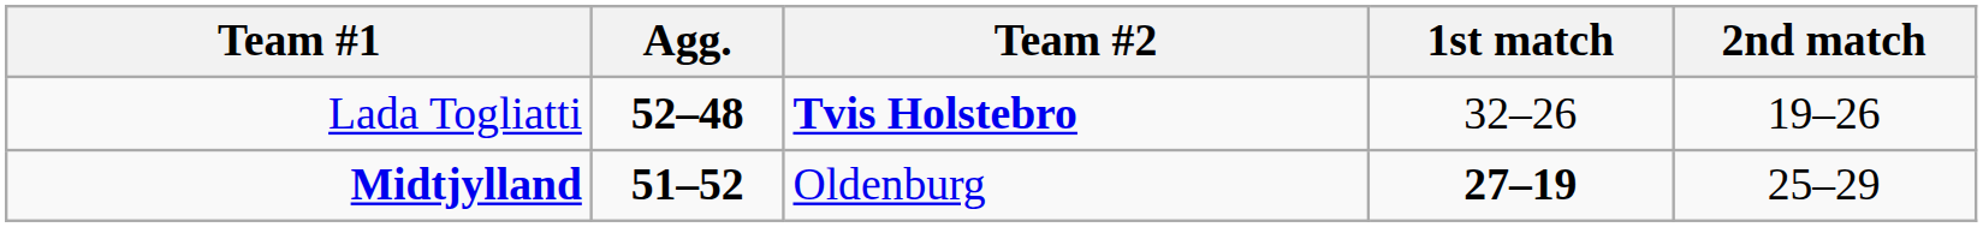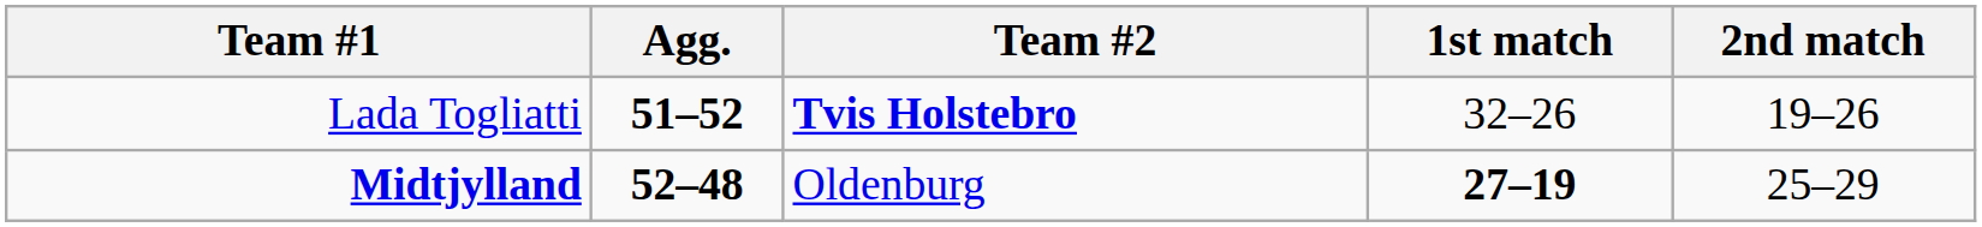Lada Togliatti | Agg.: 52–48 -> 51–52
Midtjylland | Agg.: 51–52 -> 52–48
